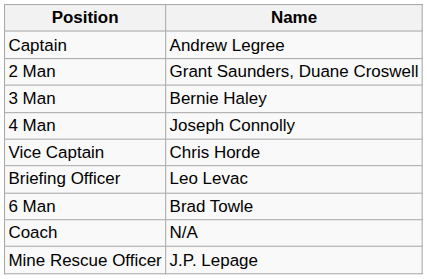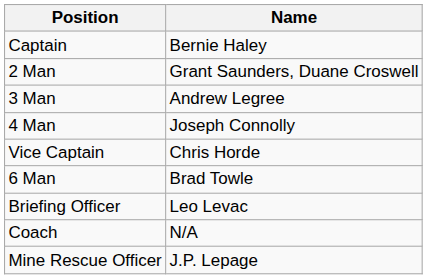Captain | Name: Andrew Legree -> Bernie Haley
3 Man | Name: Bernie Haley -> Andrew Legree
rows swapped: 6 Man <-> Briefing Officer
